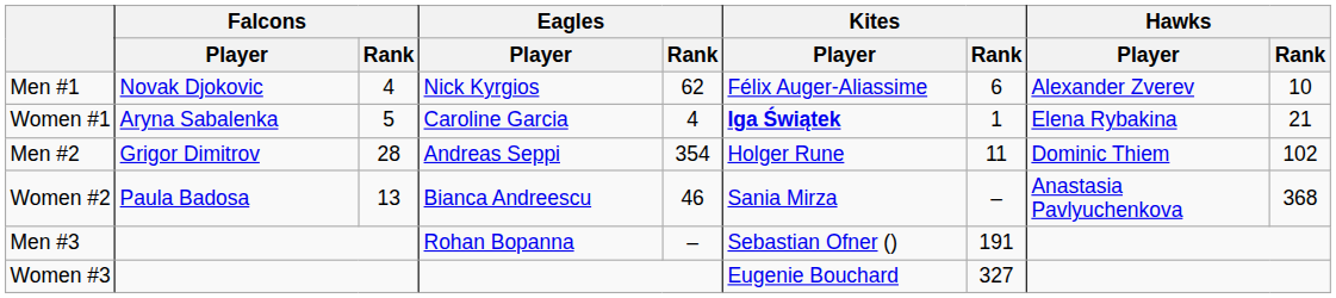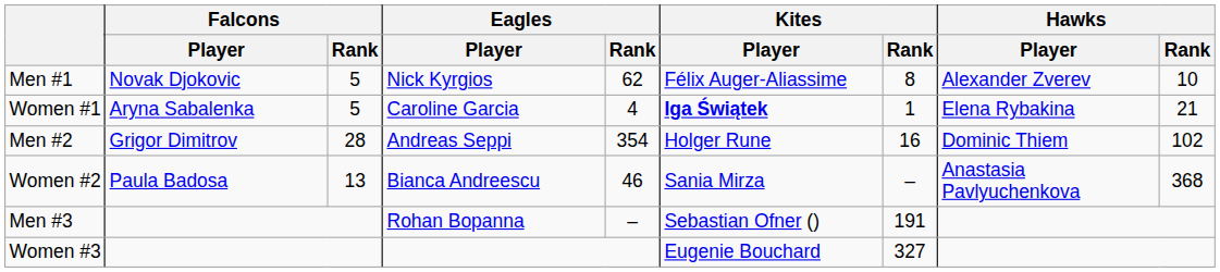Men #1 | Falcons / Rank: 4 -> 5
Men #1 | Kites / Rank: 6 -> 8
Men #2 | Kites / Rank: 11 -> 16
